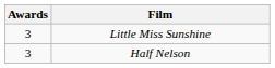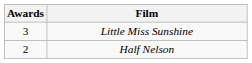Half Nelson | Awards: 3 -> 2
